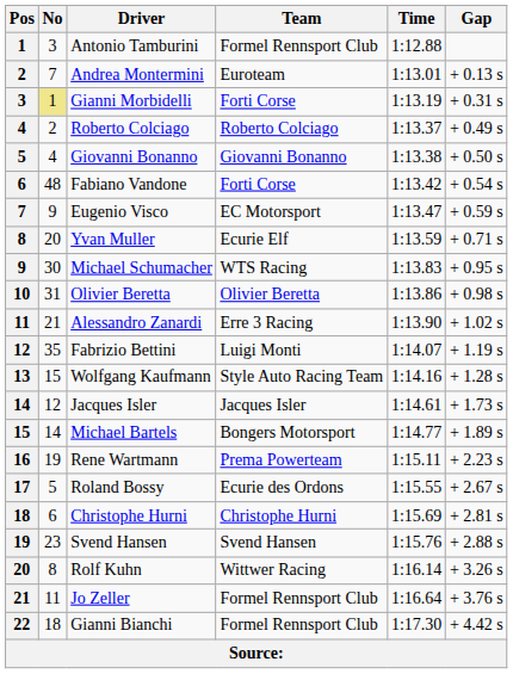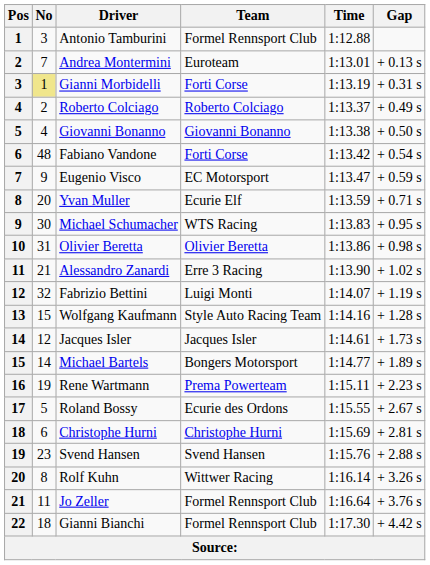Fabrizio Bettini | No: 35 -> 32
